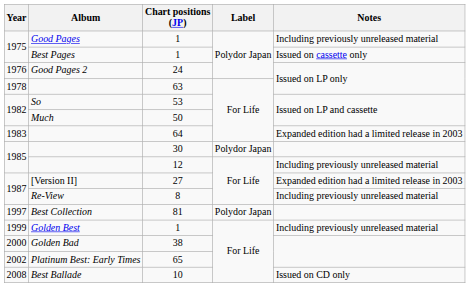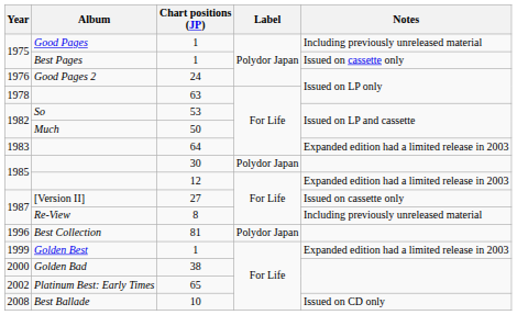12 | Notes: Including previously unreleased material -> Expanded edition had a limited release in 2003
27 | Notes: Expanded edition had a limited release in 2003 -> Issued on cassette only
81 | Year: 1997 -> 1996
Golden Best / 1 | Notes: Including previously unreleased material -> Expanded edition had a limited release in 2003
